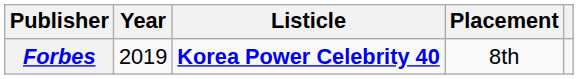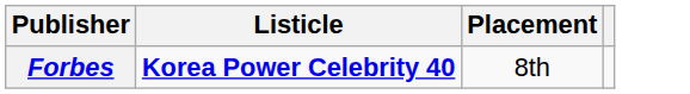- column: Year | 2019
